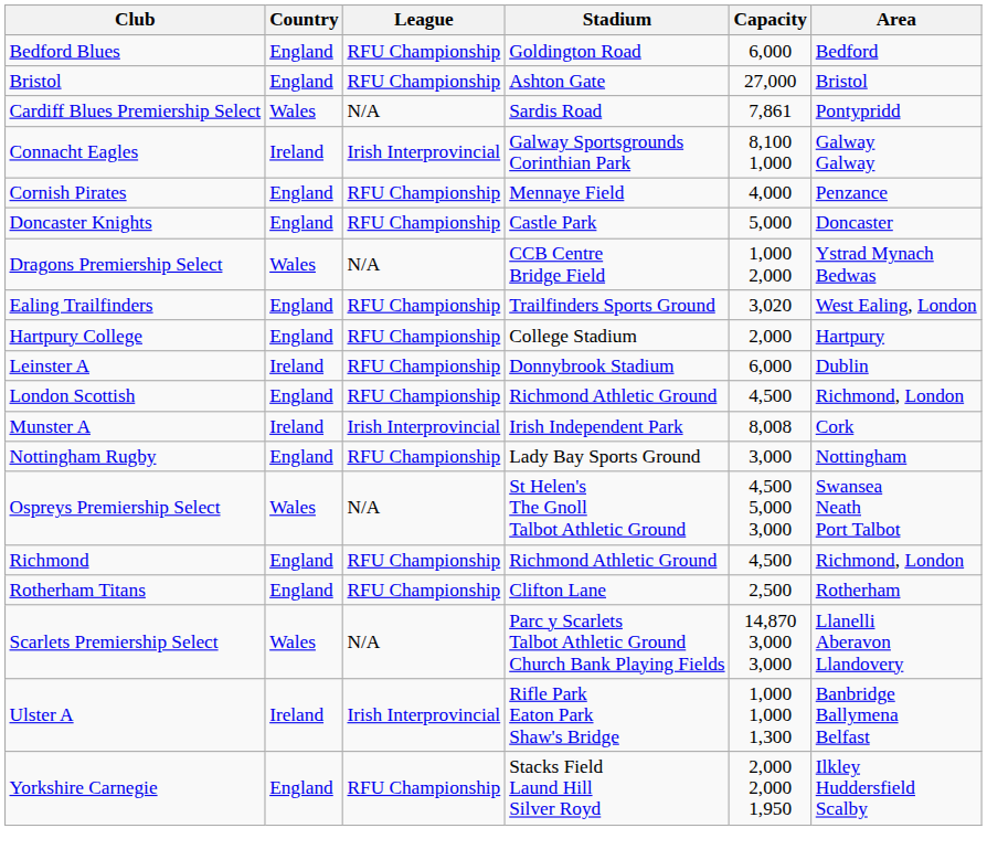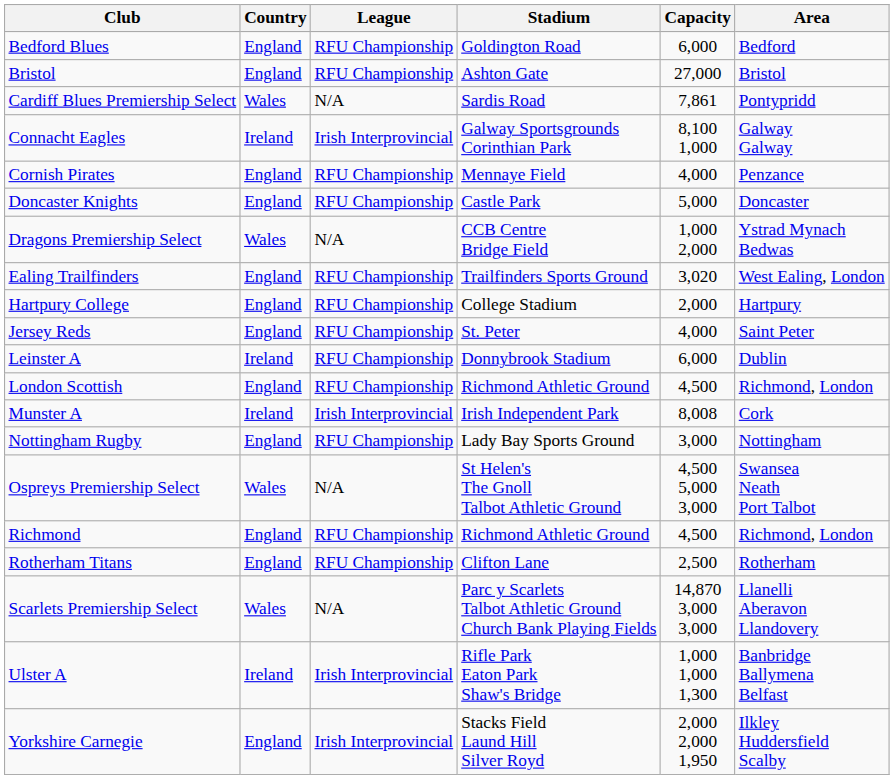+ row: Jersey Reds | England | RFU Championship | St. Peter | 4,000 | Saint Peter
Yorkshire Carnegie | League: RFU Championship -> Irish Interprovincial
